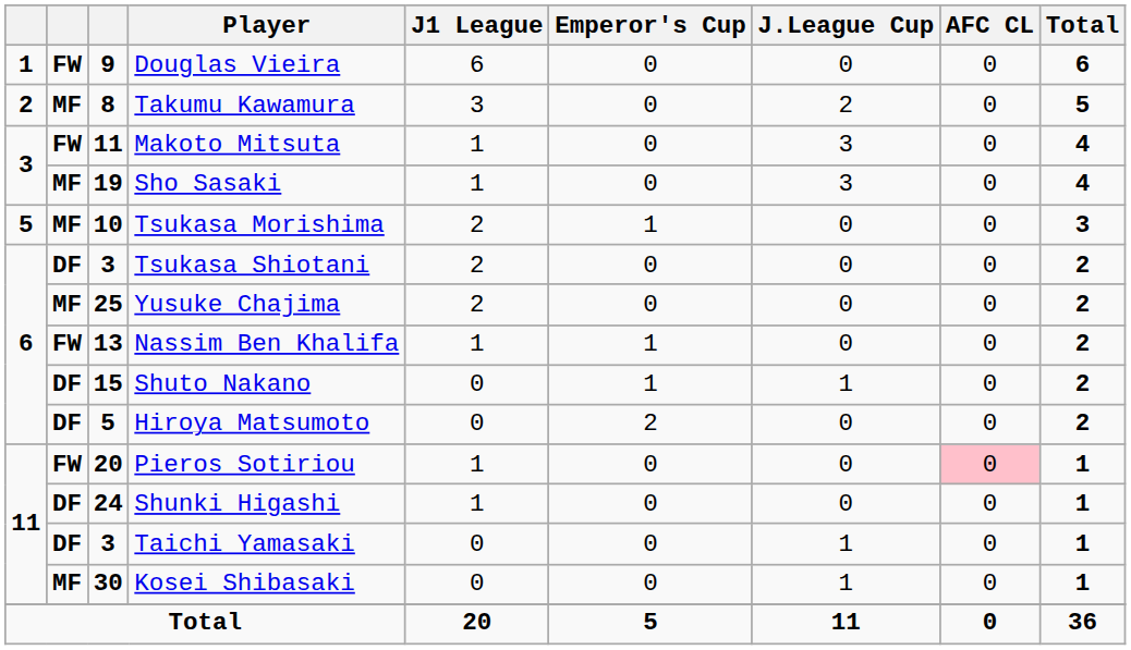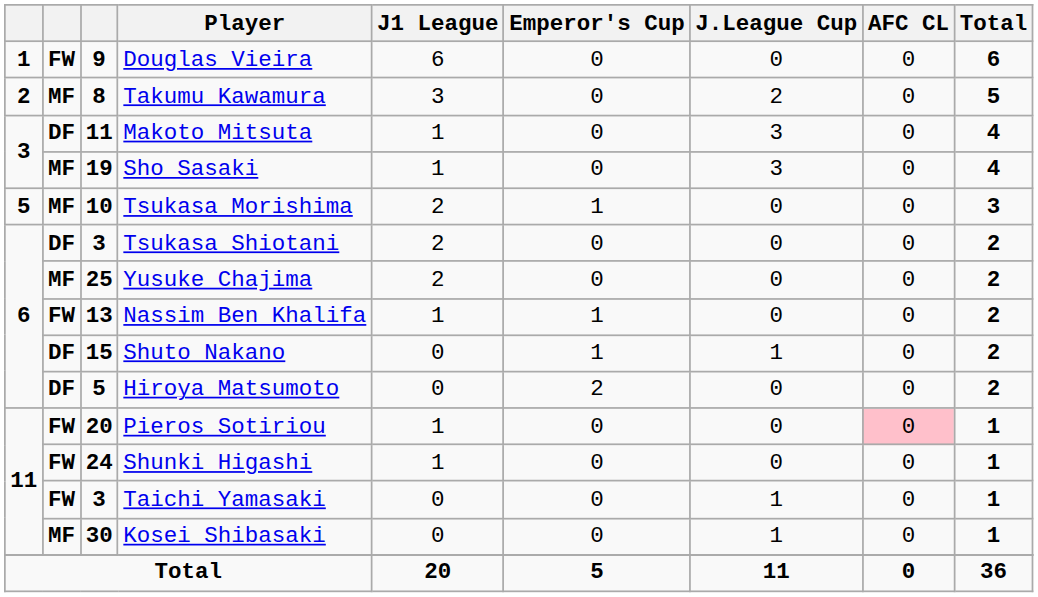Makoto Mitsuta | column 2: FW -> DF
Shunki Higashi | column 2: DF -> FW
Taichi Yamasaki | column 2: DF -> FW
